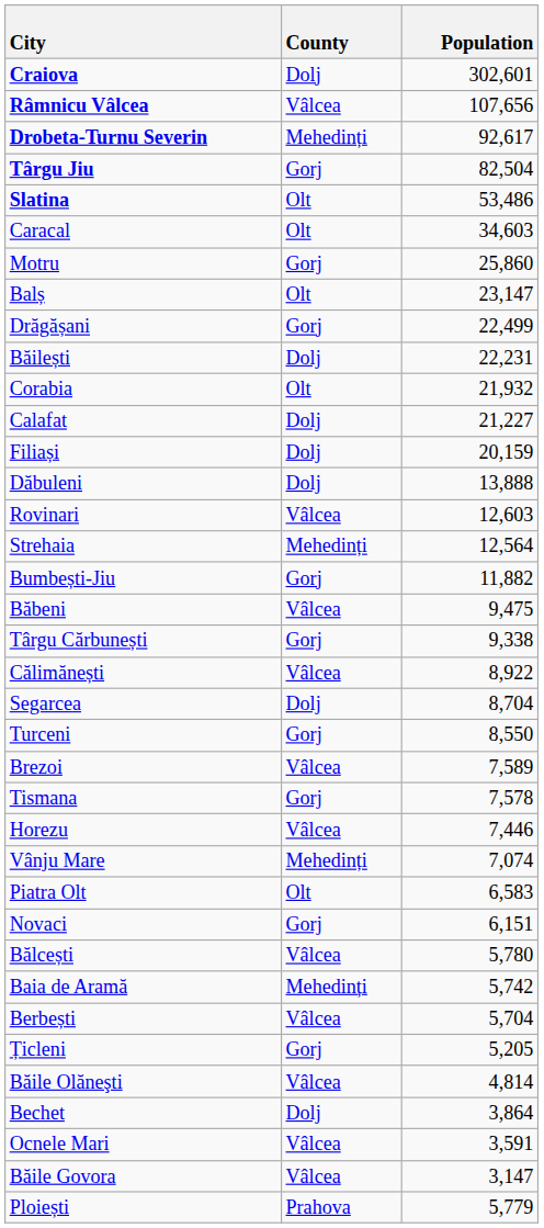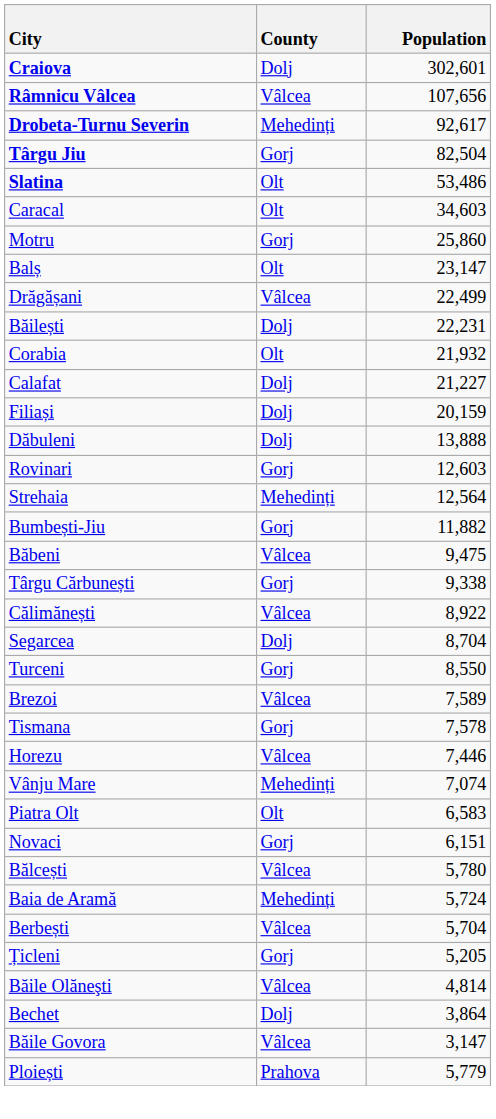Drăgășani | County: Gorj -> Vâlcea
Rovinari | County: Vâlcea -> Gorj
Baia de Aramă | Population: 5,742 -> 5,724
- row: Ocnele Mari | Vâlcea | 3,591
